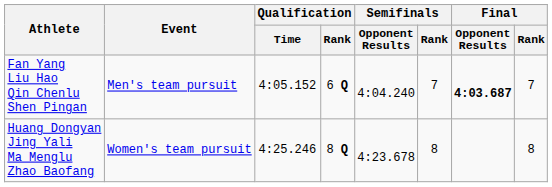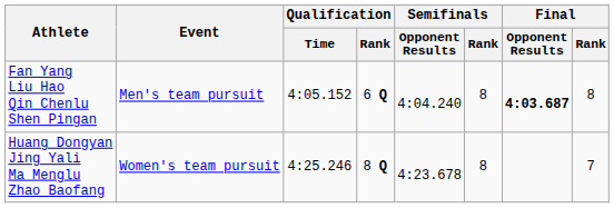Fan Yang Liu Hao Qin Chenlu Shen Pingan | Semifinals / Rank: 7 -> 8
Fan Yang Liu Hao Qin Chenlu Shen Pingan | Final / Rank: 7 -> 8
Huang Dongyan Jing Yali Ma Menglu Zhao Baofang | Final / Rank: 8 -> 7
